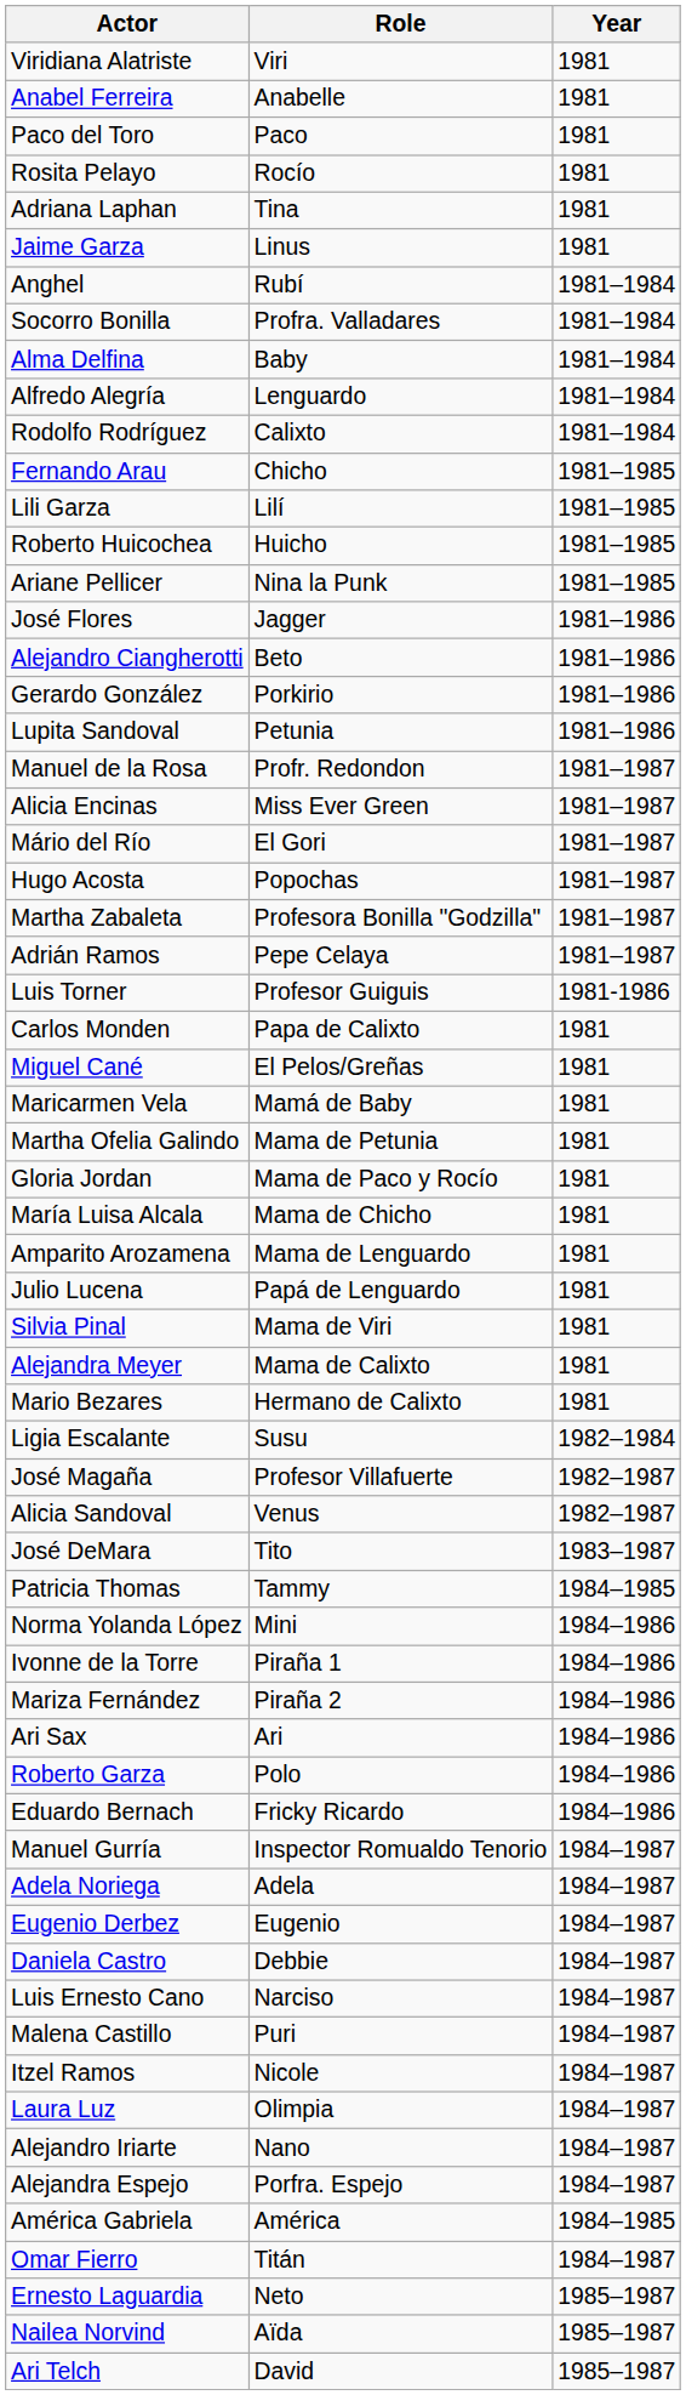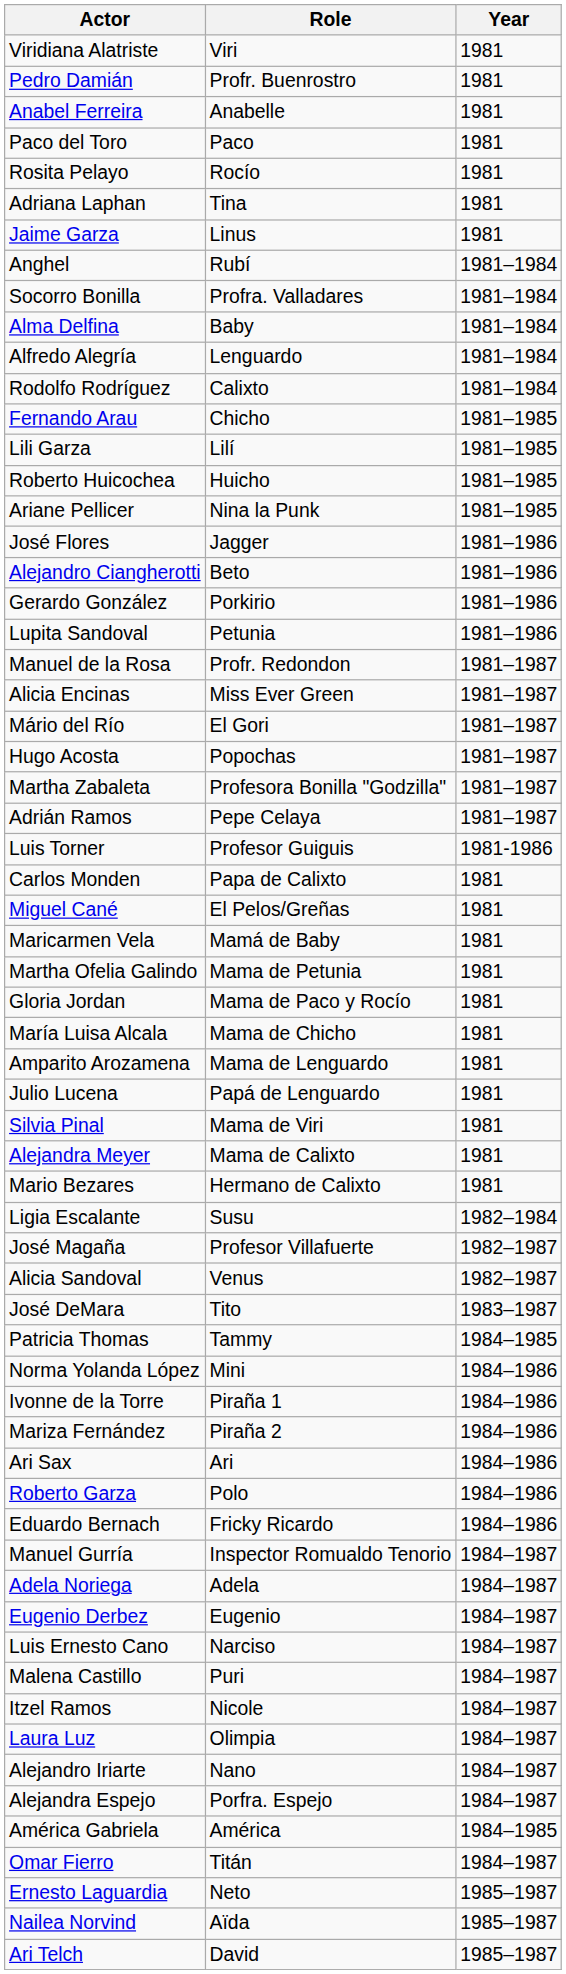+ row: Pedro Damián | Profr. Buenrostro | 1981
- row: Daniela Castro | Debbie | 1984–1987
